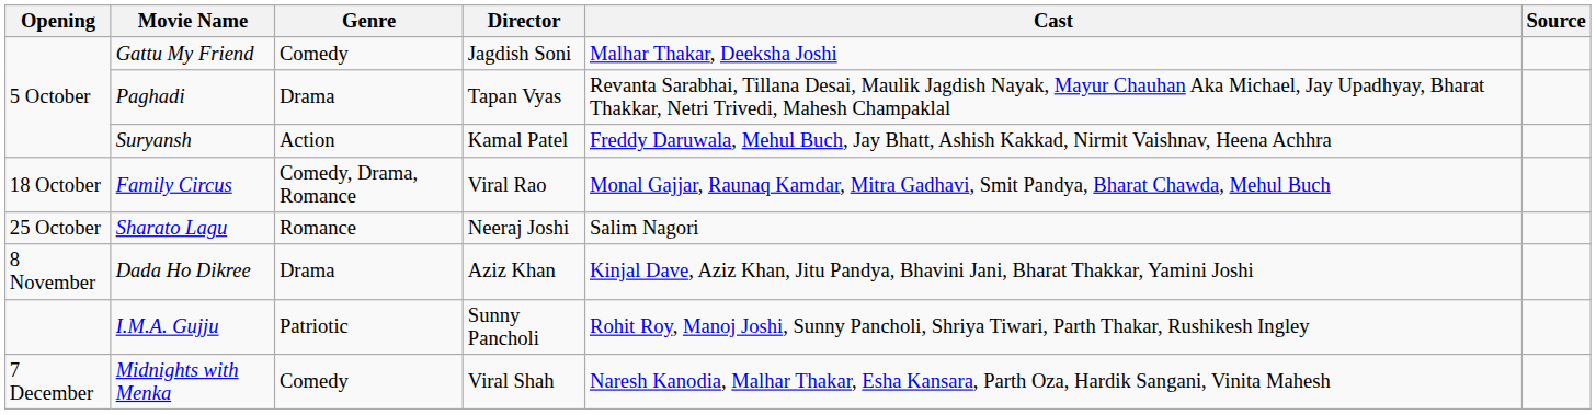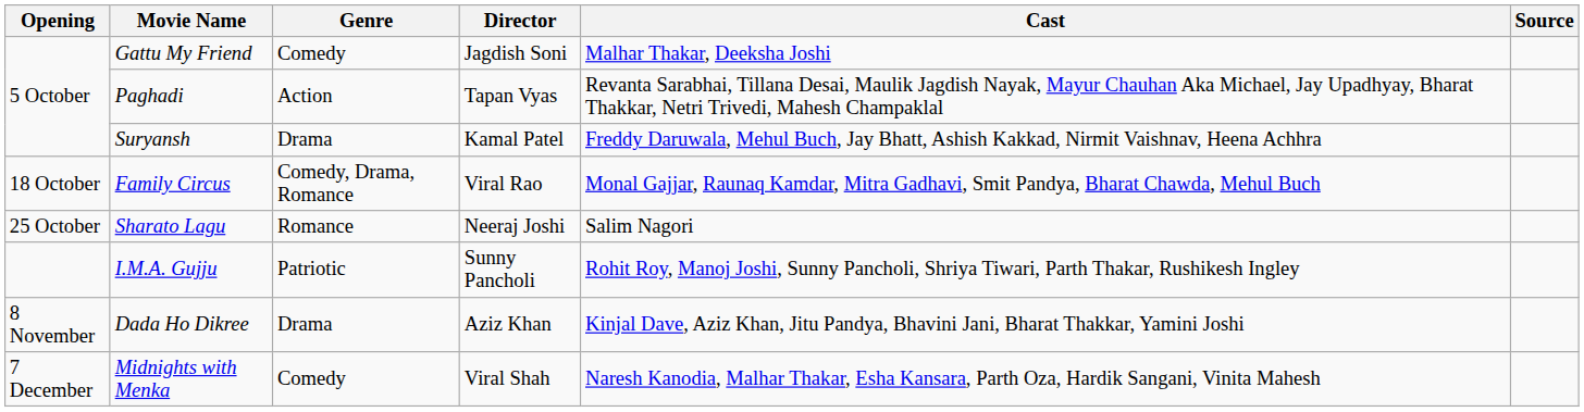Paghadi | Genre: Drama -> Action
Suryansh | Genre: Action -> Drama
rows swapped: I.M.A. Gujju <-> Dada Ho Dikree
